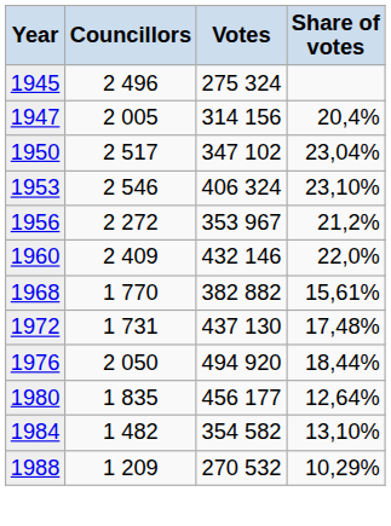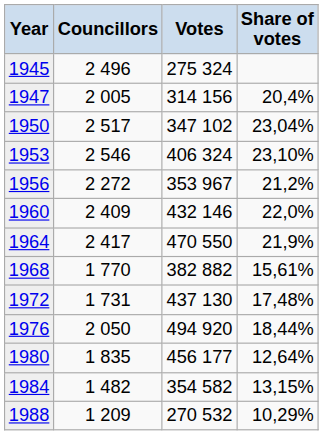+ row: 1964 | 2 417 | 470 550 | 21,9%
1984 | Share of votes: 13,10% -> 13,15%
